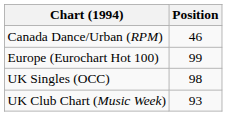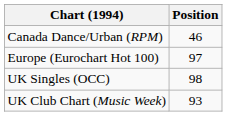Europe (Eurochart Hot 100) | Position: 99 -> 97
